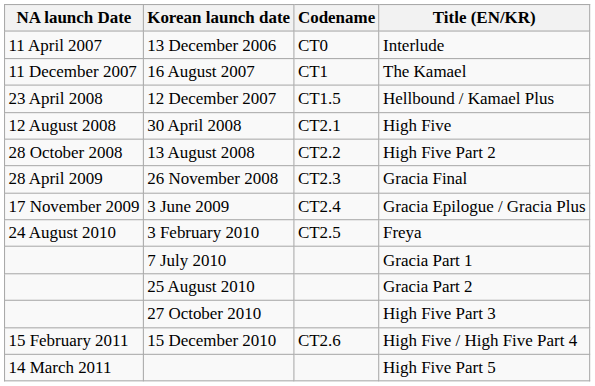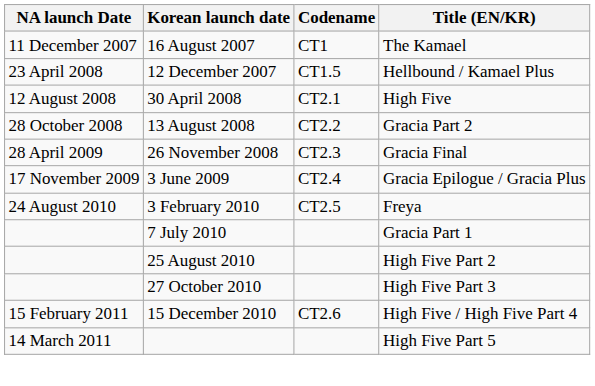- row: 11 April 2007 | 13 December 2006 | CT0 | Interlude
13 August 2008 | Title (EN/KR): High Five Part 2 -> Gracia Part 2
25 August 2010 | Title (EN/KR): Gracia Part 2 -> High Five Part 2
